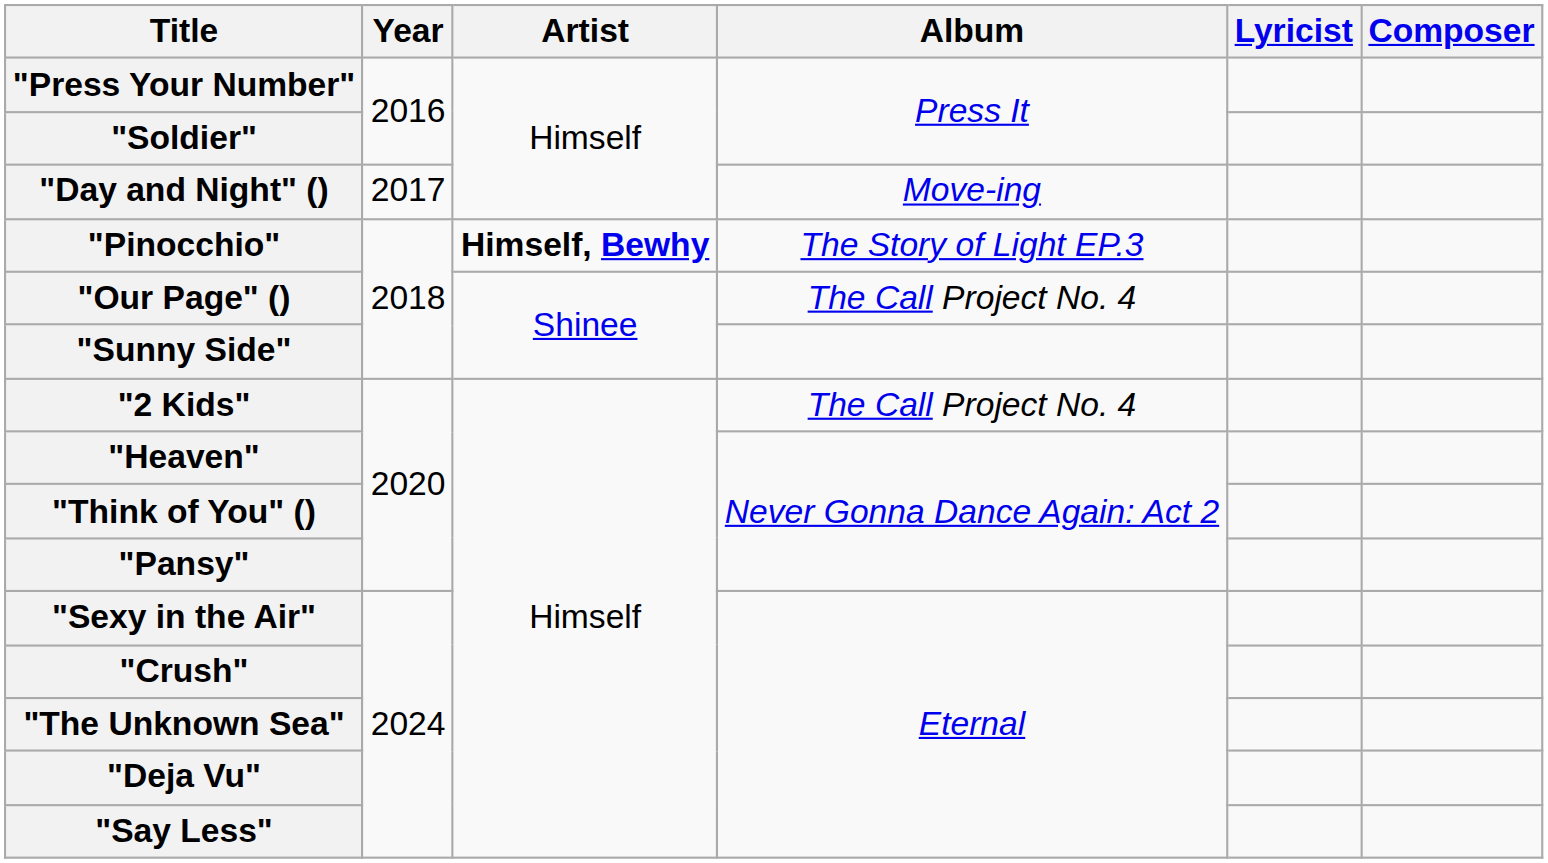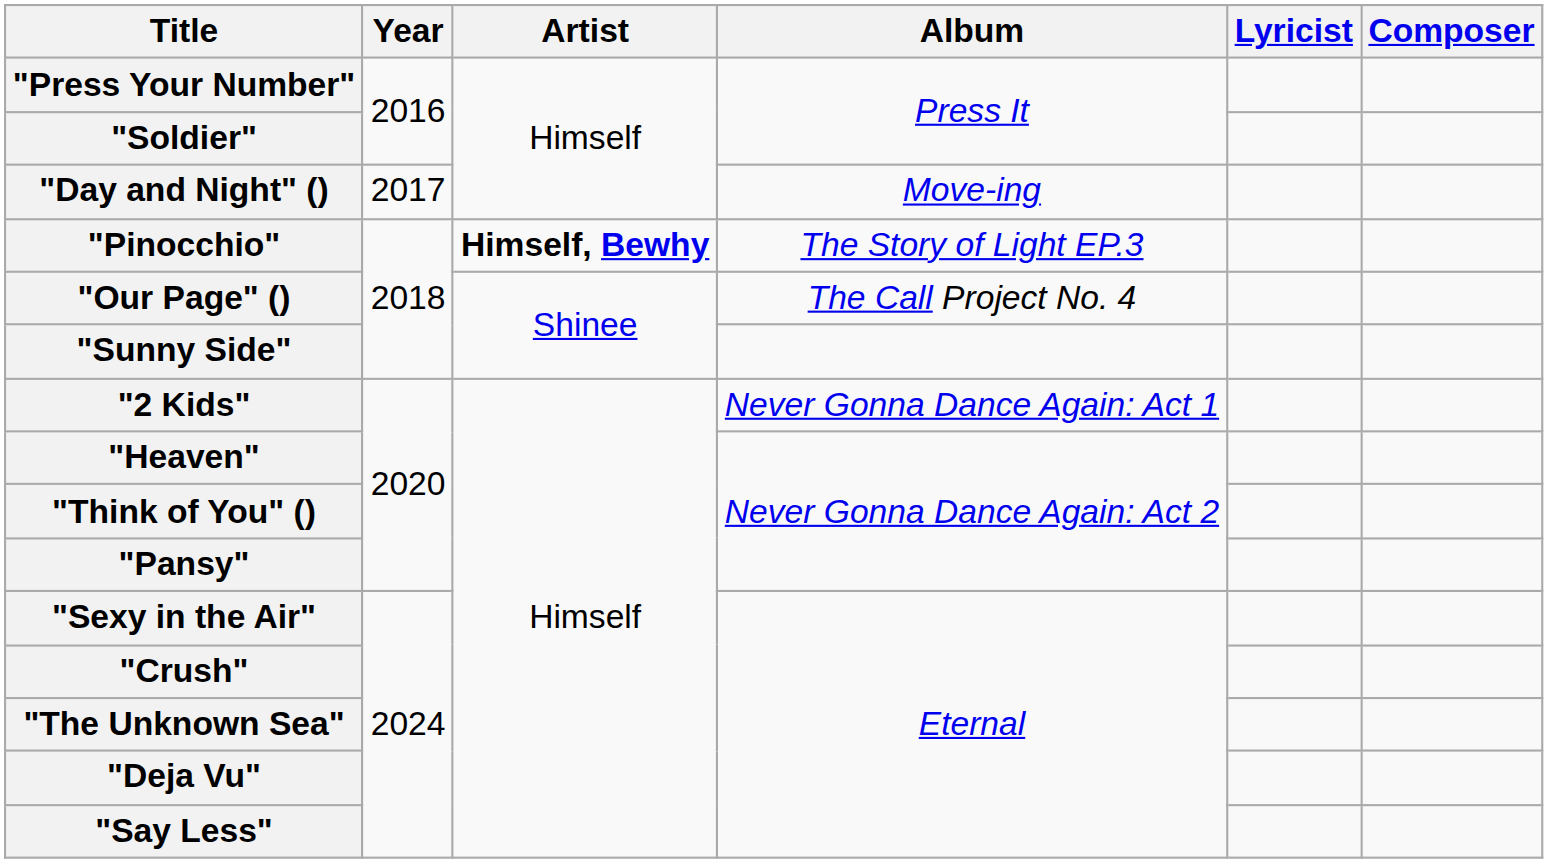"2 Kids" | Album: The Call Project No. 4 -> Never Gonna Dance Again: Act 1
